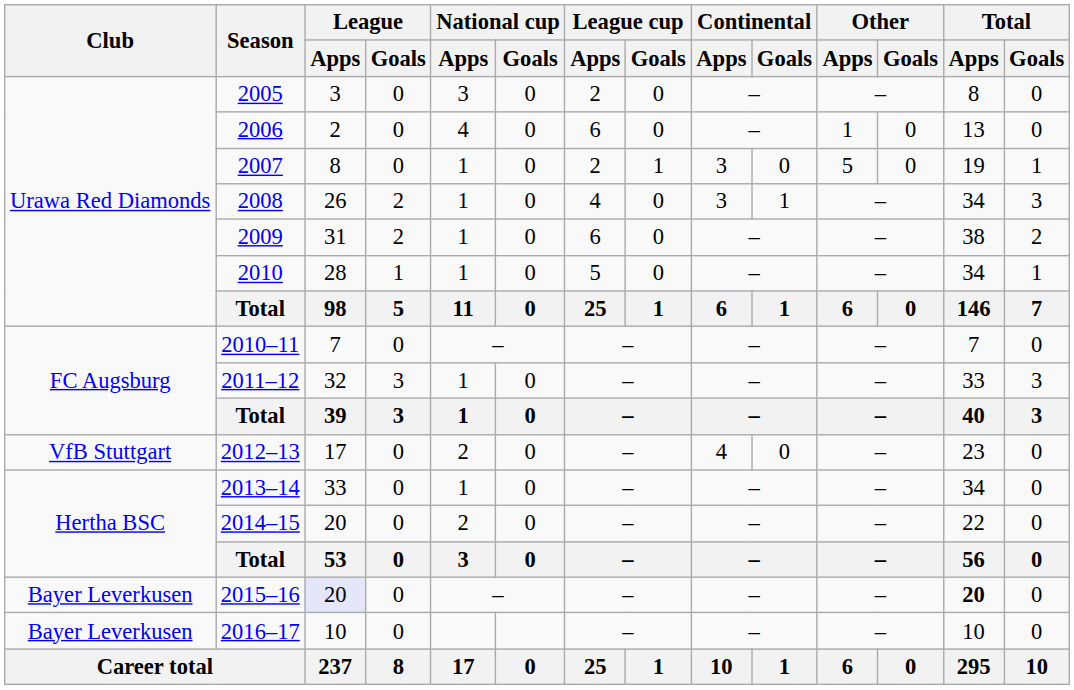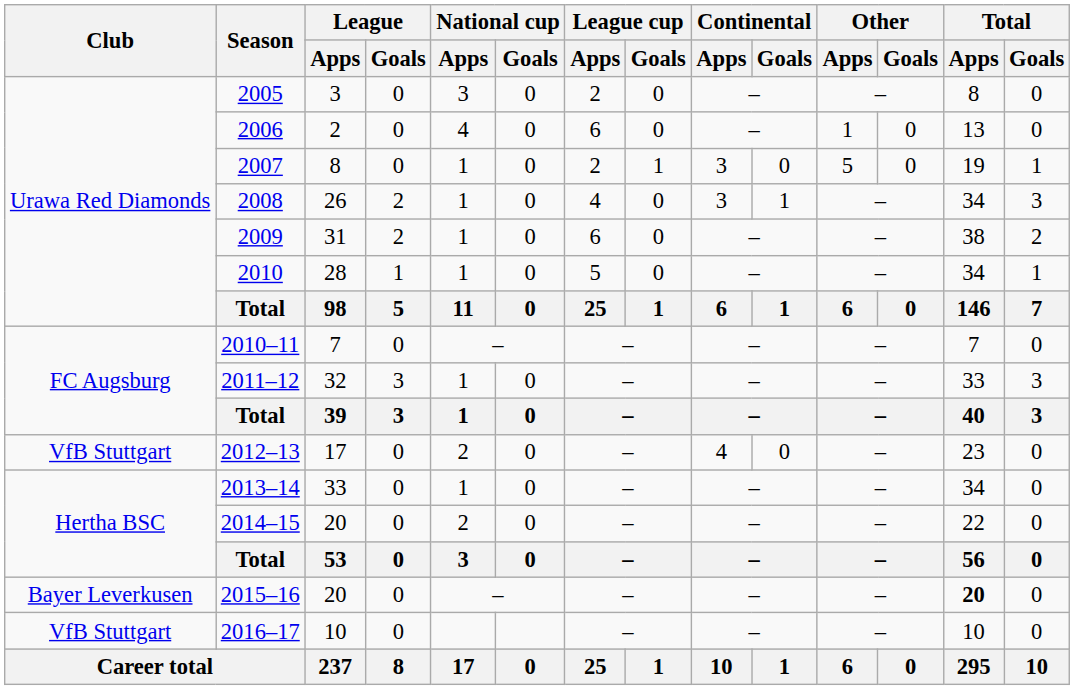2015–16 | League / Apps: lavender background -> no background
2016–17 | Club: Bayer Leverkusen -> VfB Stuttgart
